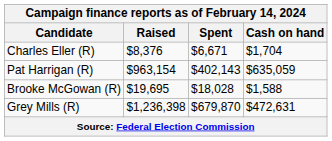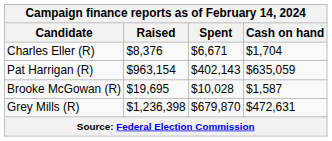Brooke McGowan (R) | Spent: $18,028 -> $10,028
Brooke McGowan (R) | Cash on hand: $1,588 -> $1,587
